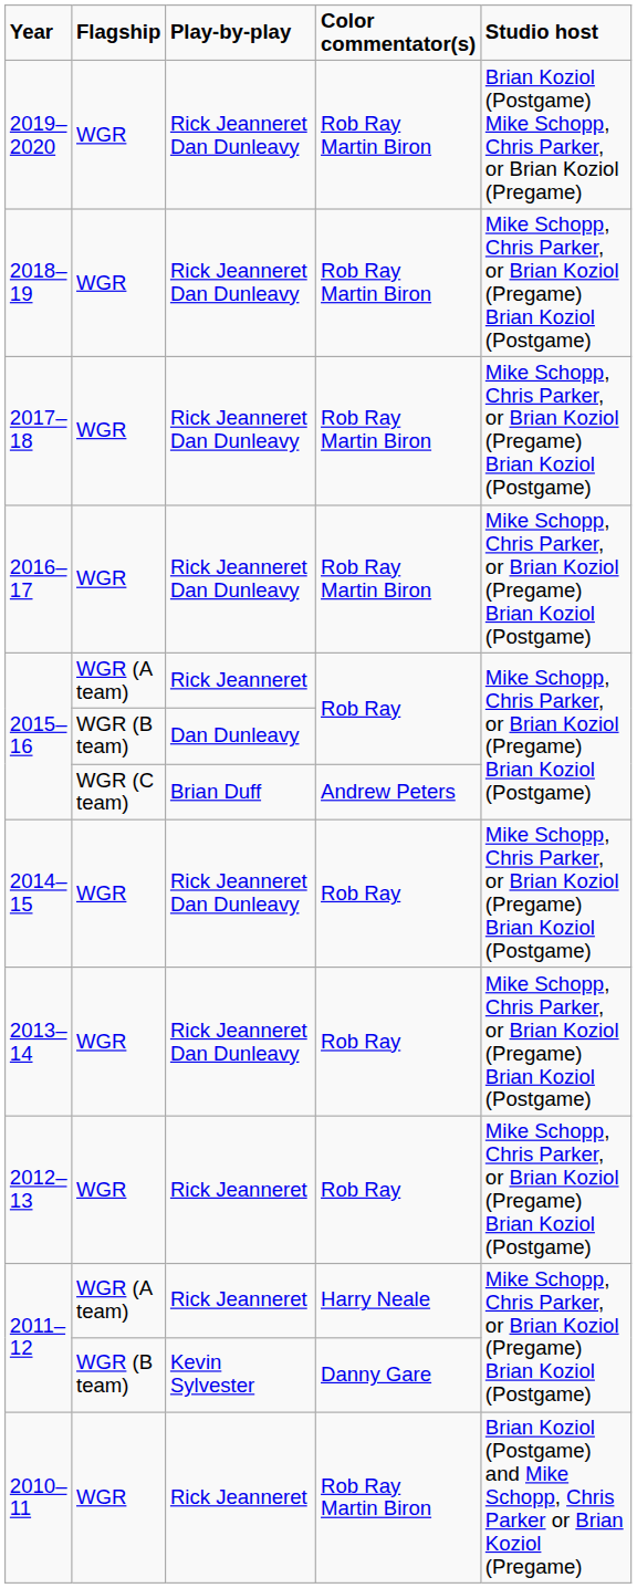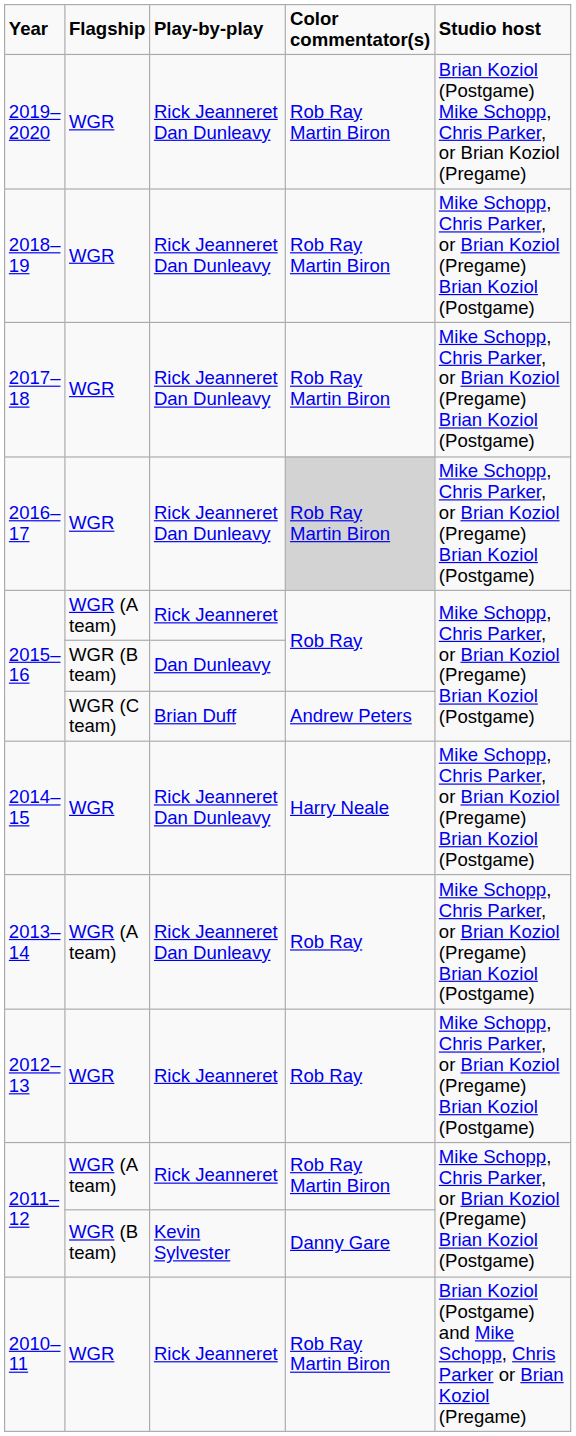2016–17 | Color commentator(s): no background -> lightgrey background
2014–15 | Color commentator(s): Rob Ray -> Harry Neale
2013–14 | Flagship: WGR -> WGR (A team)
2011–12 / Rick Jeanneret | Color commentator(s): Harry Neale -> Rob Ray Martin Biron
